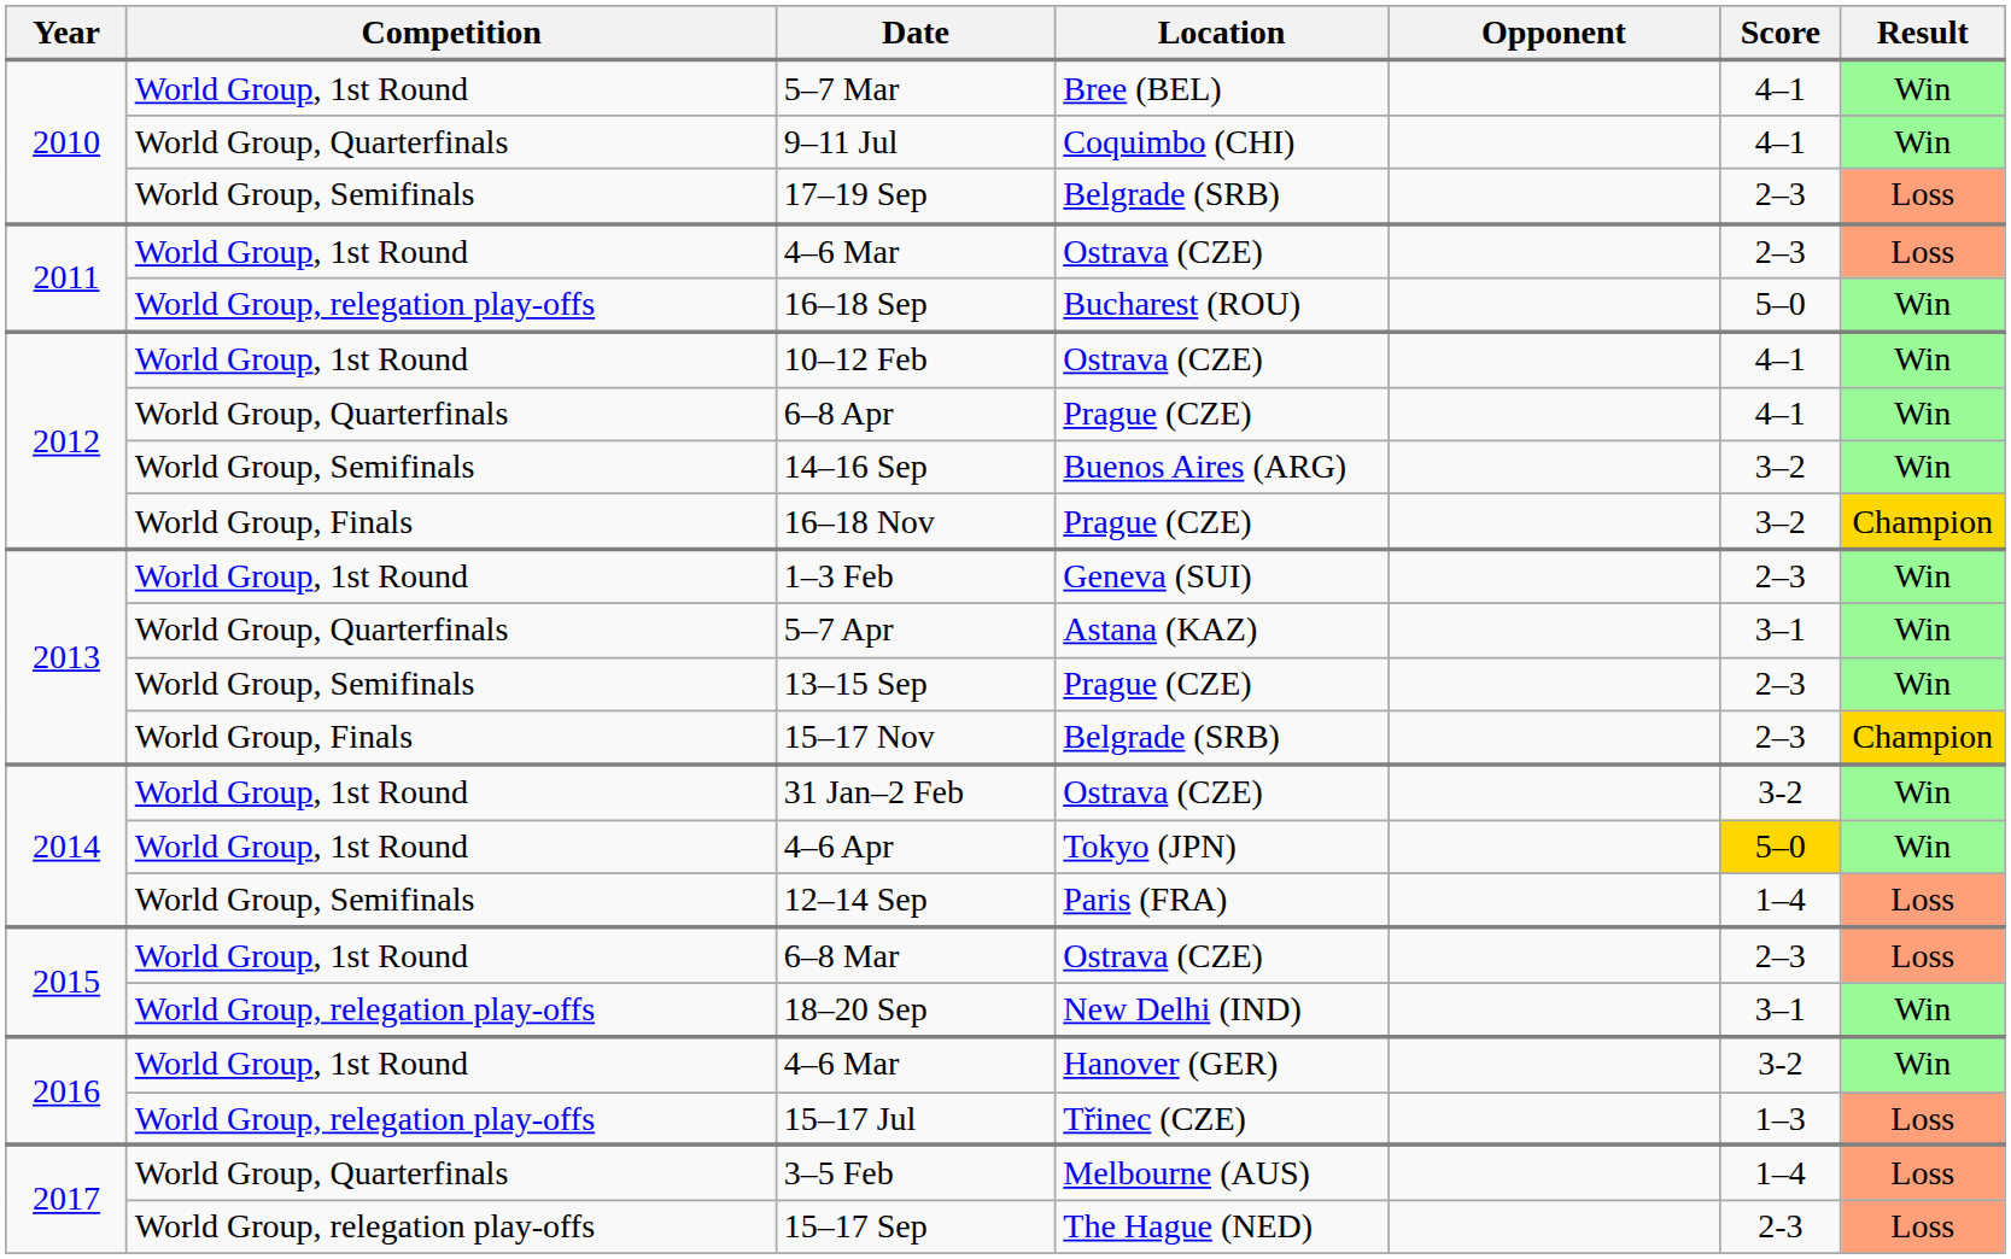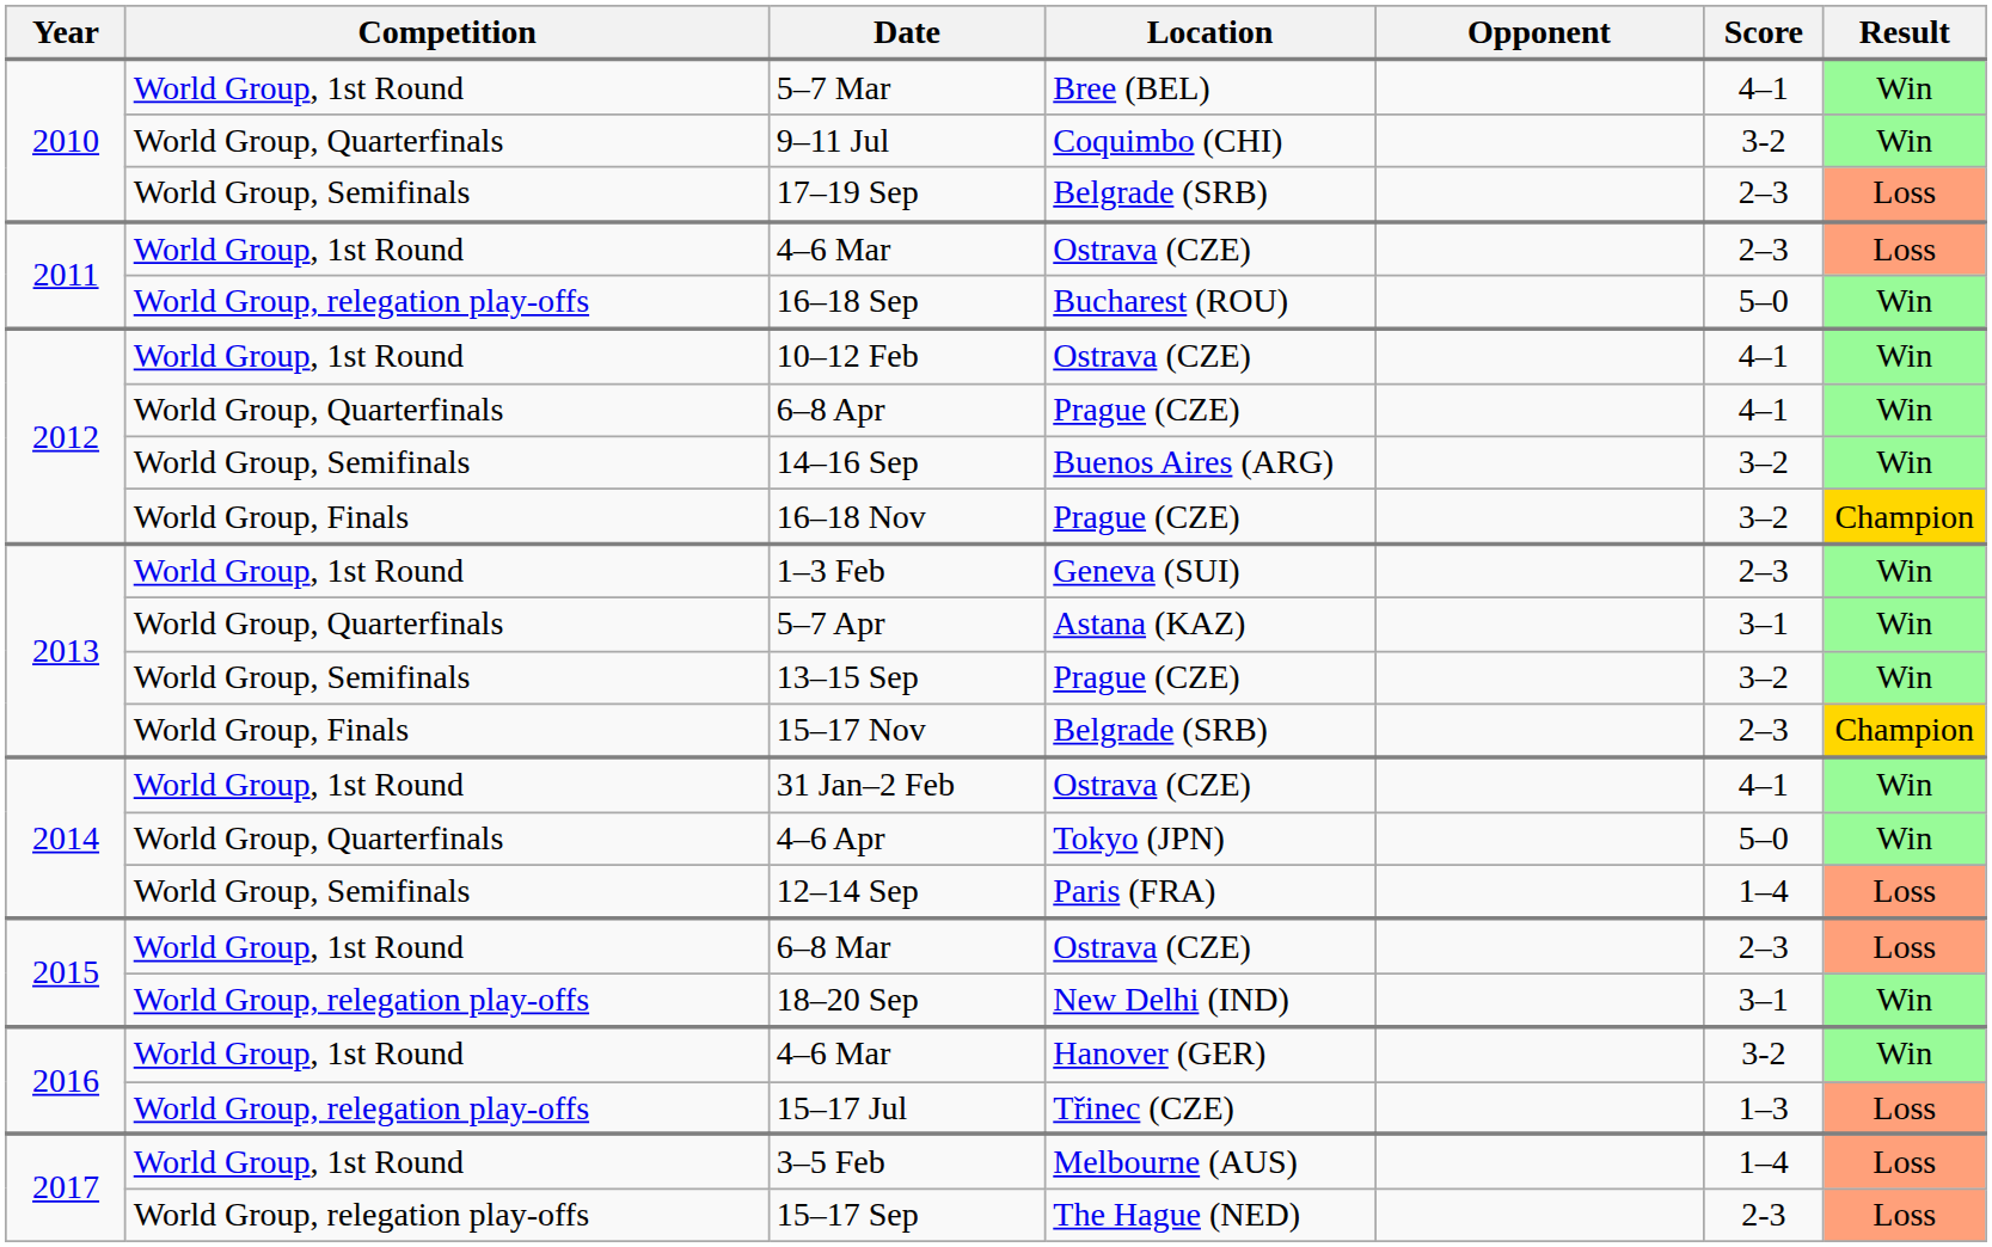9–11 Jul | Score: 4–1 -> 3-2
13–15 Sep | Score: 2–3 -> 3–2
31 Jan–2 Feb | Score: 3-2 -> 4–1
4–6 Apr | Competition: World Group, 1st Round -> World Group, Quarterfinals
4–6 Apr | Score: gold background -> no background
3–5 Feb | Competition: World Group, Quarterfinals -> World Group, 1st Round
